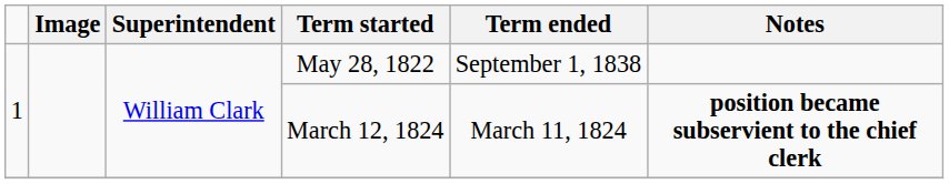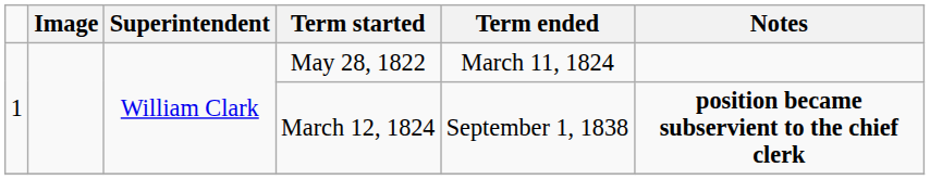May 28, 1822 | Term ended: September 1, 1838 -> March 11, 1824
March 12, 1824 | Term ended: March 11, 1824 -> September 1, 1838
